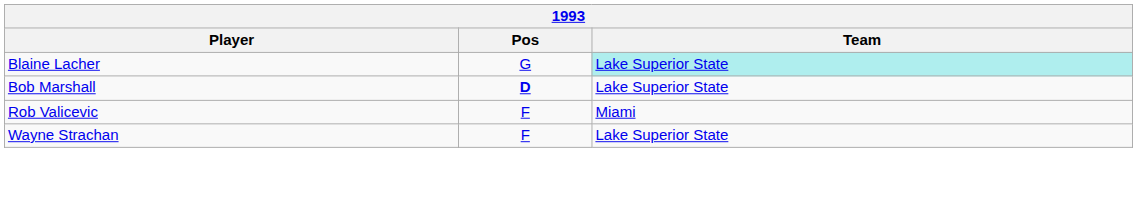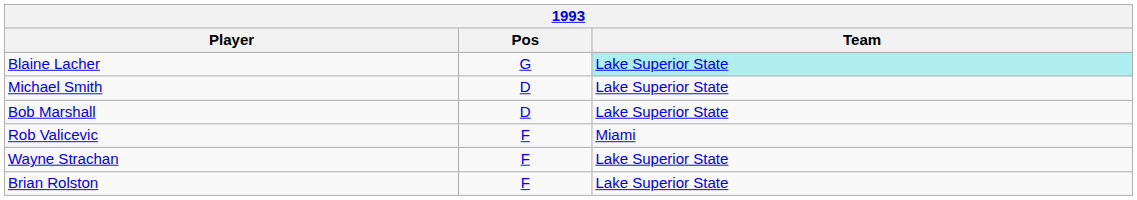+ row: Michael Smith | D | Lake Superior State
Bob Marshall | Pos: bold -> normal
+ row: Brian Rolston | F | Lake Superior State
